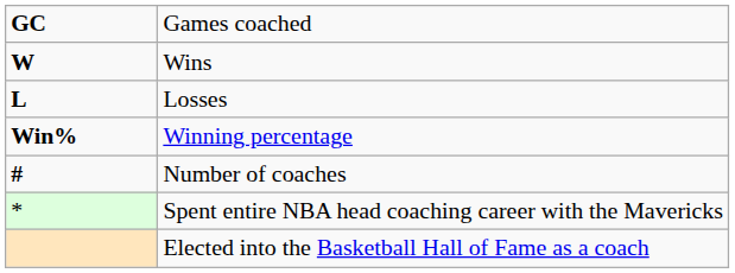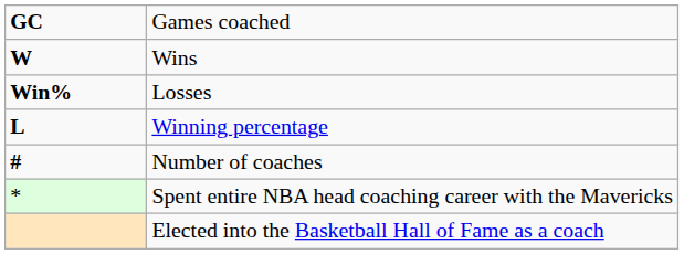Losses | column 1: L -> Win%
Winning percentage | column 1: Win% -> L
